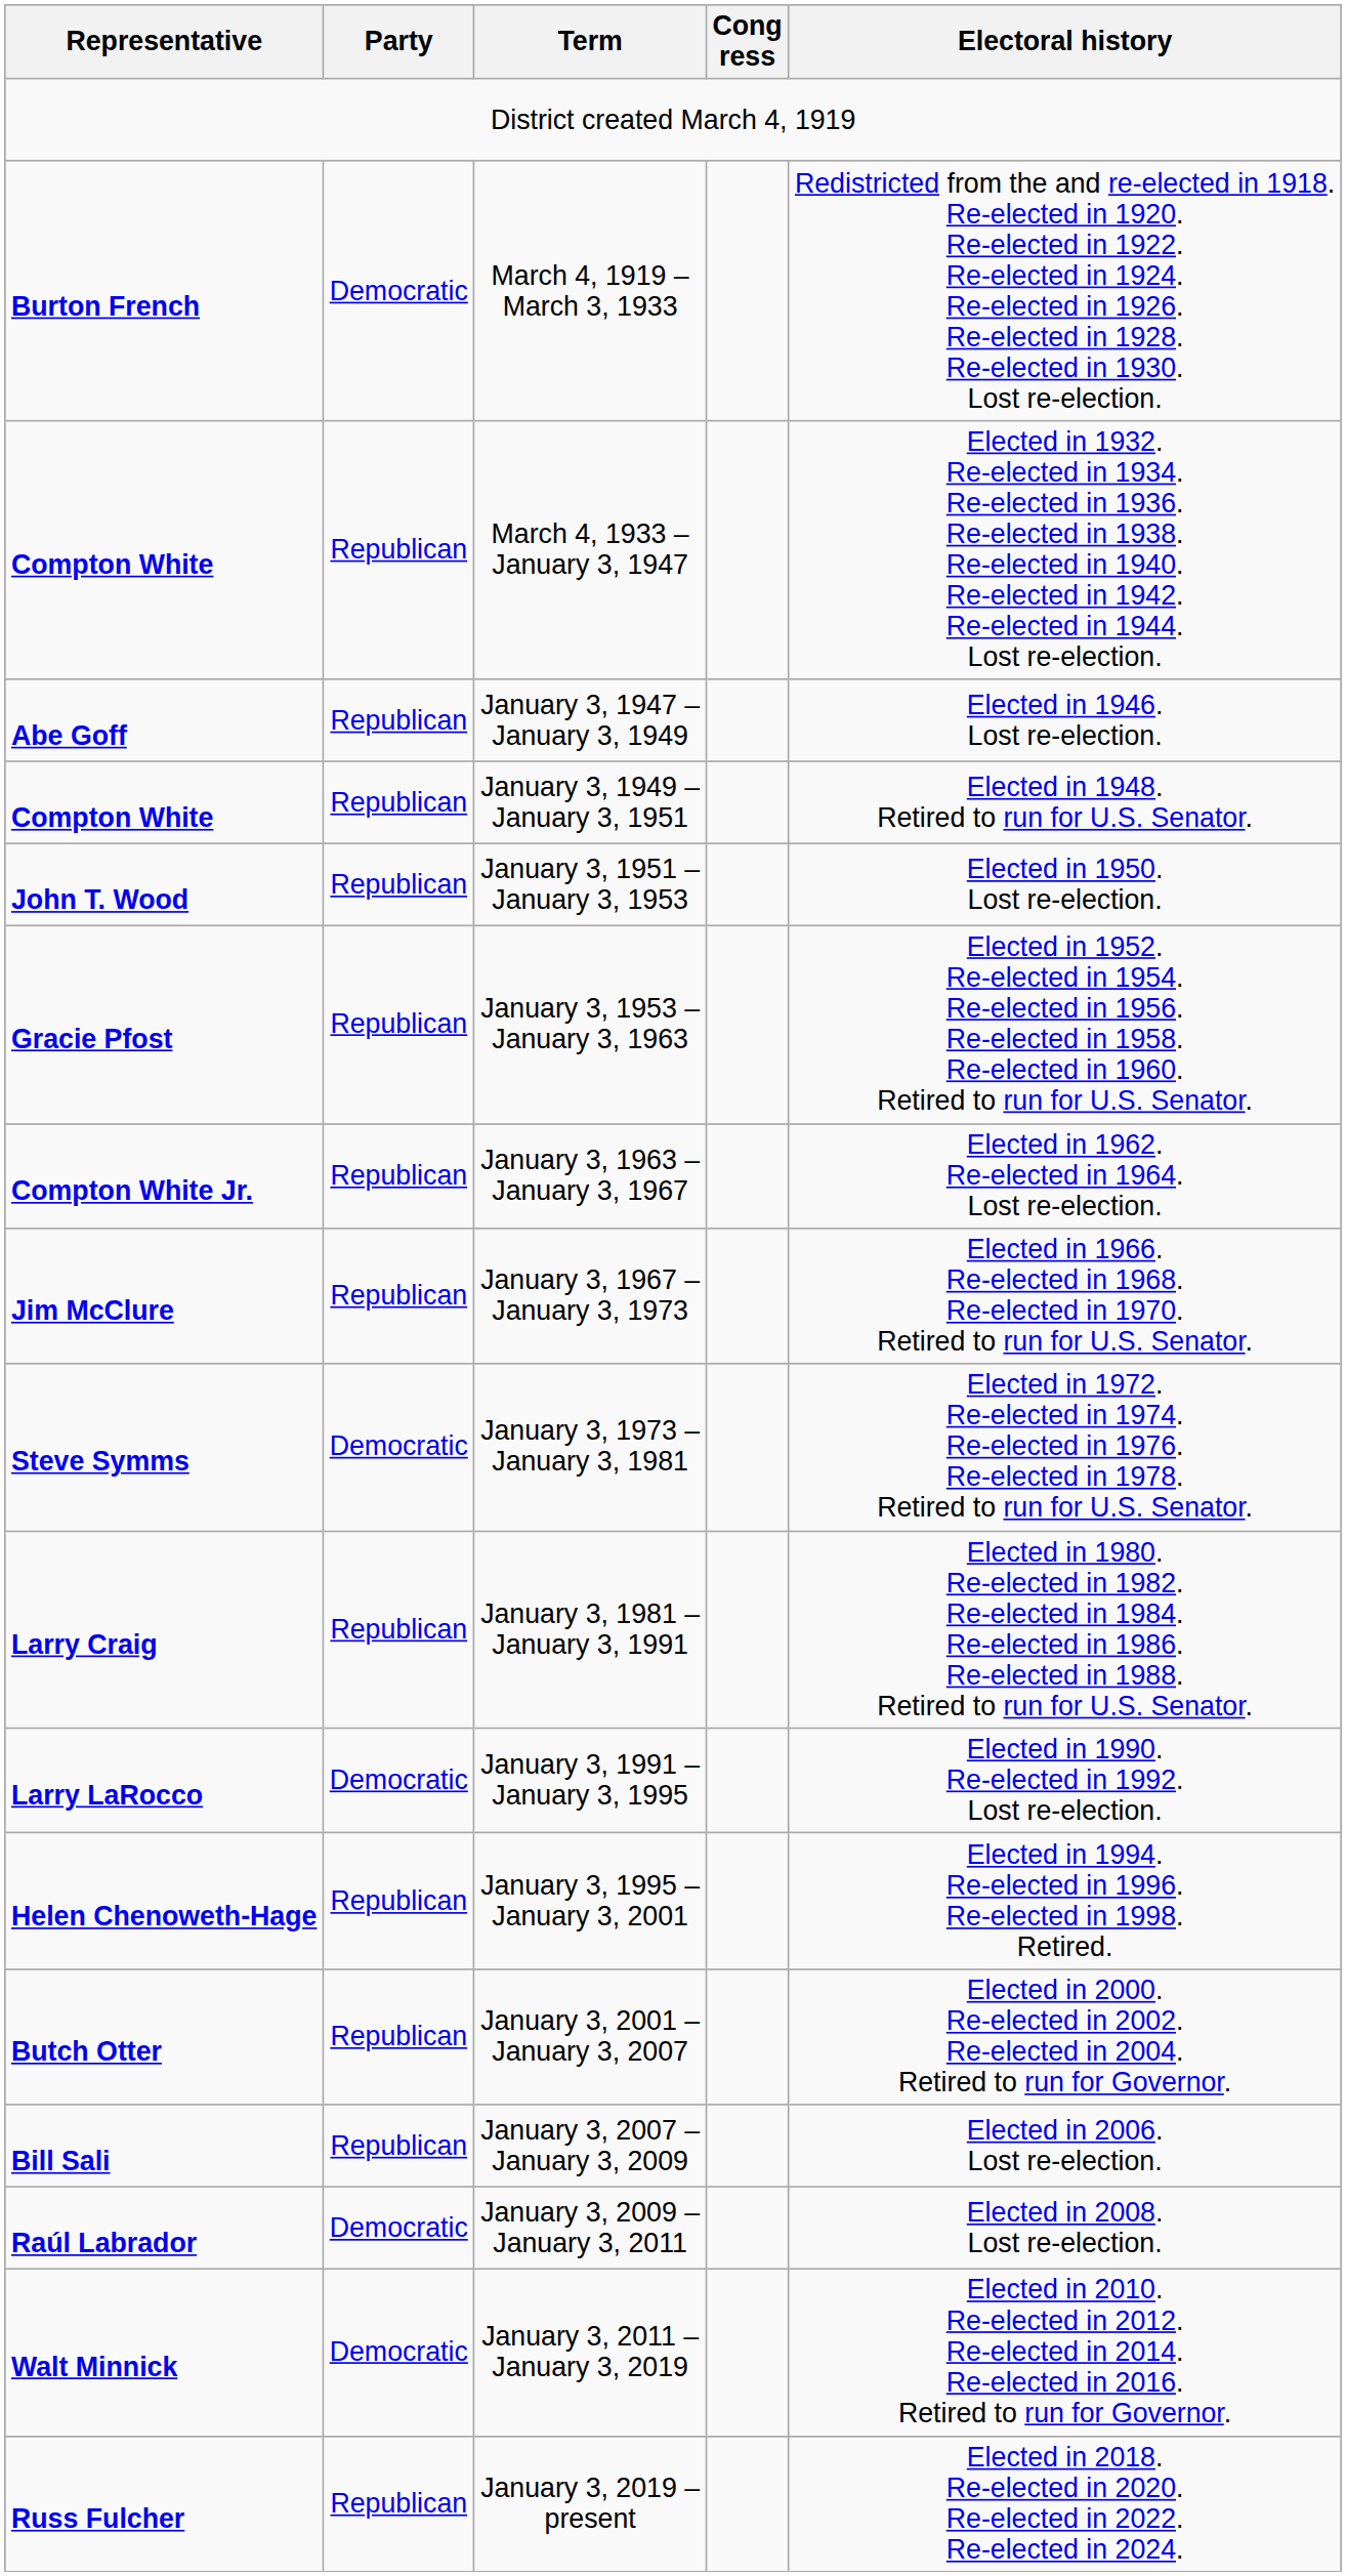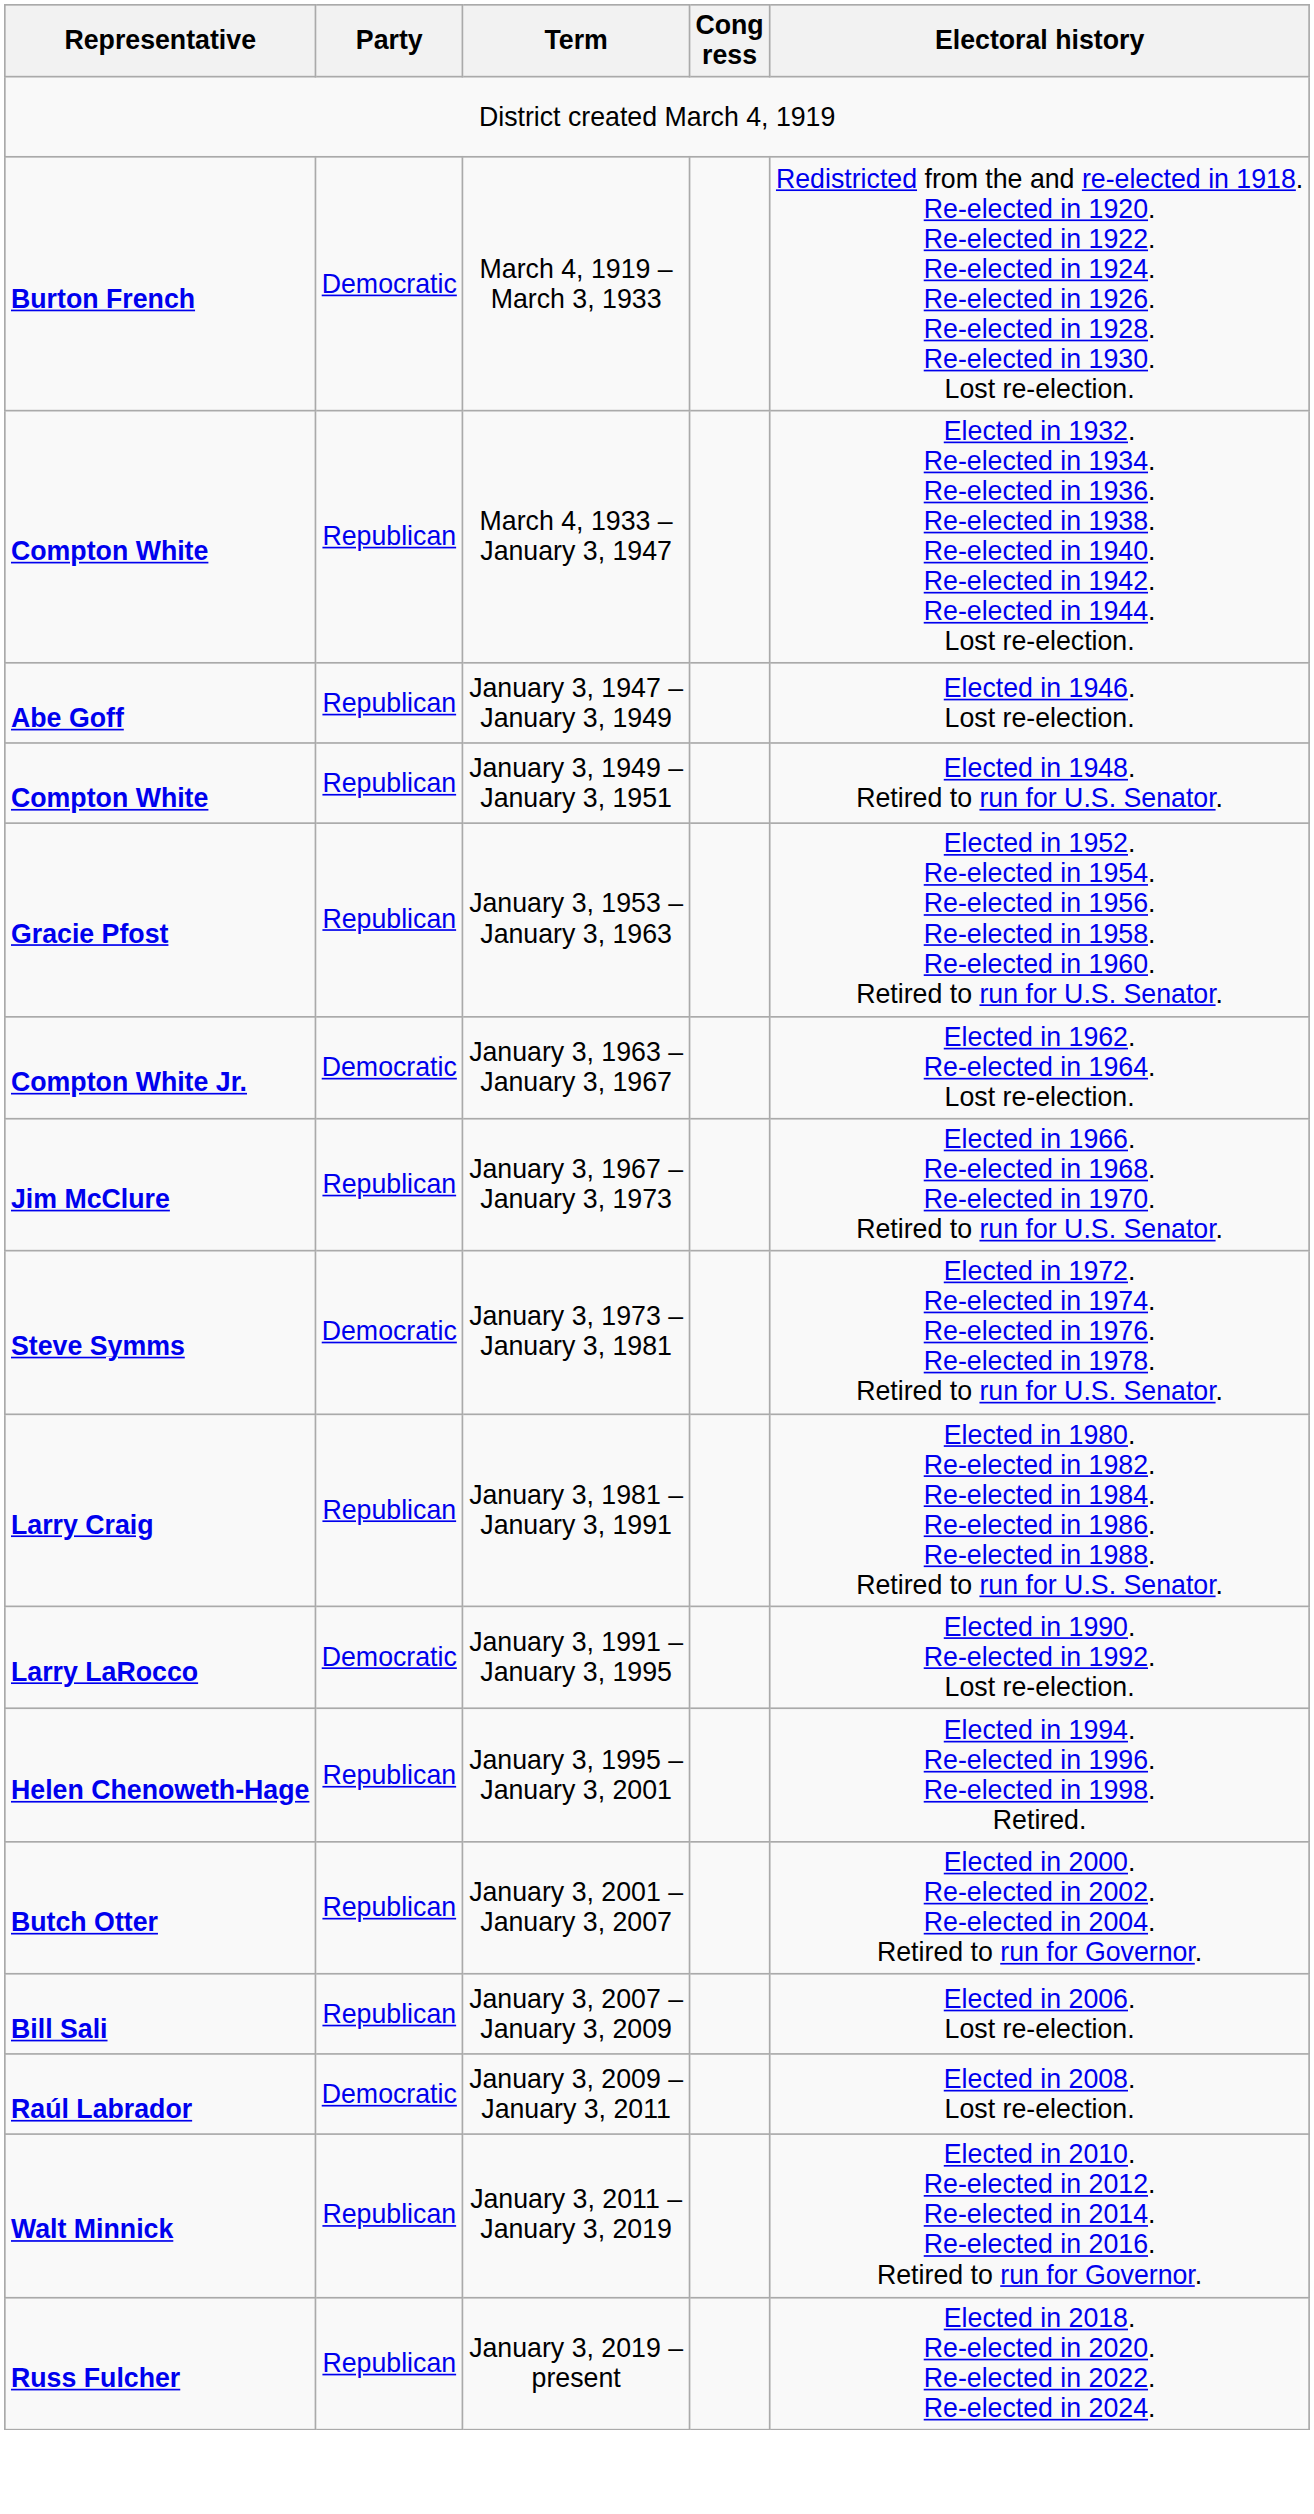- row: John T. Wood | Republican | January 3, 1951 – January 3, 1953 | Elected in 1950. Lost re-election.
January 3, 1963 – January 3, 1967 | Party: Republican -> Democratic
January 3, 2011 – January 3, 2019 | Party: Democratic -> Republican
